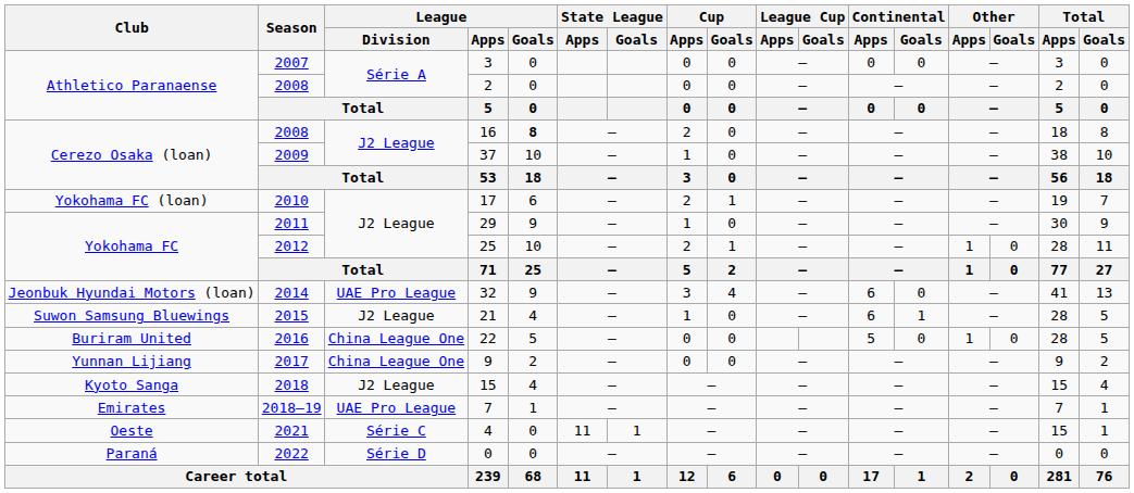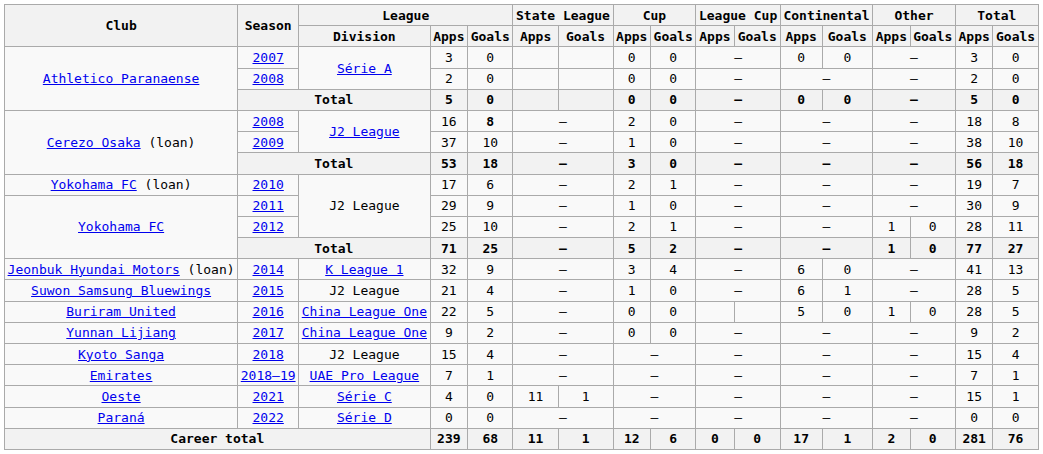32 | League / Division: UAE Pro League -> K League 1
